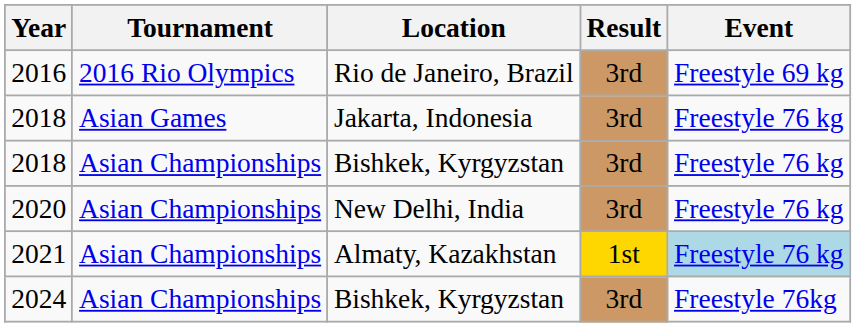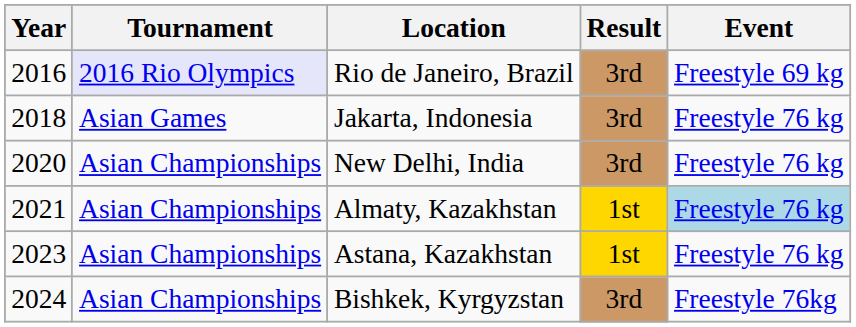2016 | Tournament: no background -> lavender background
- row: 2018 | Asian Championships | Bishkek, Kyrgyzstan | 3rd | Freestyle 76 kg
+ row: 2023 | Asian Championships | Astana, Kazakhstan | 1st | Freestyle 76 kg
